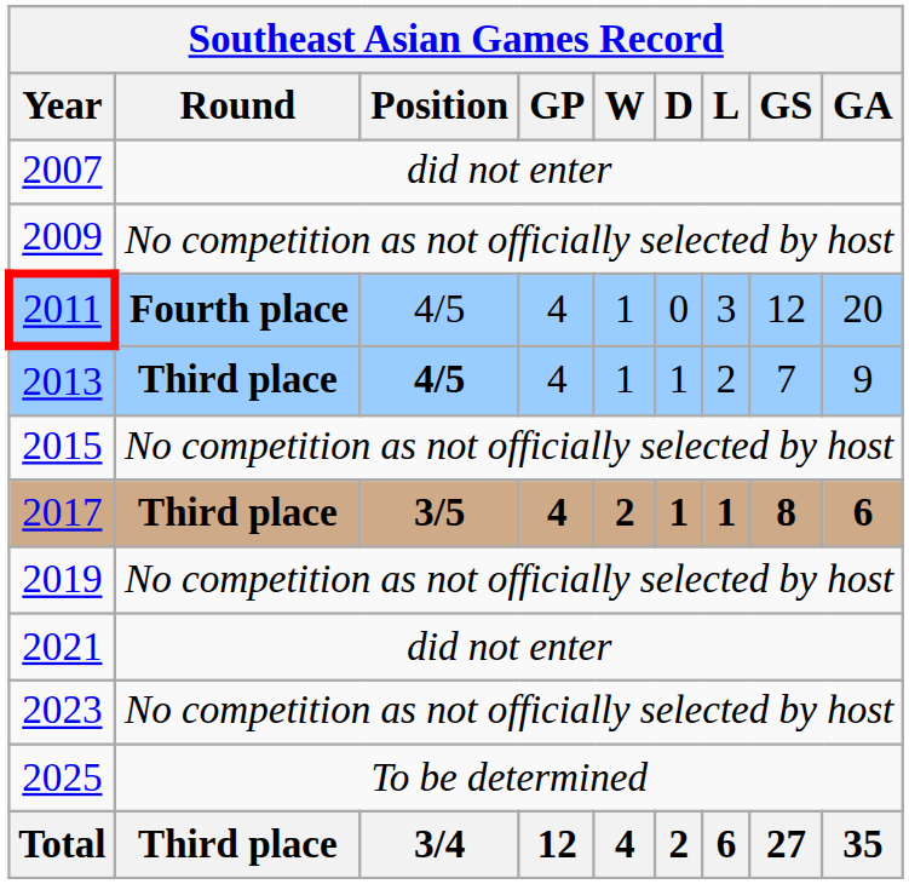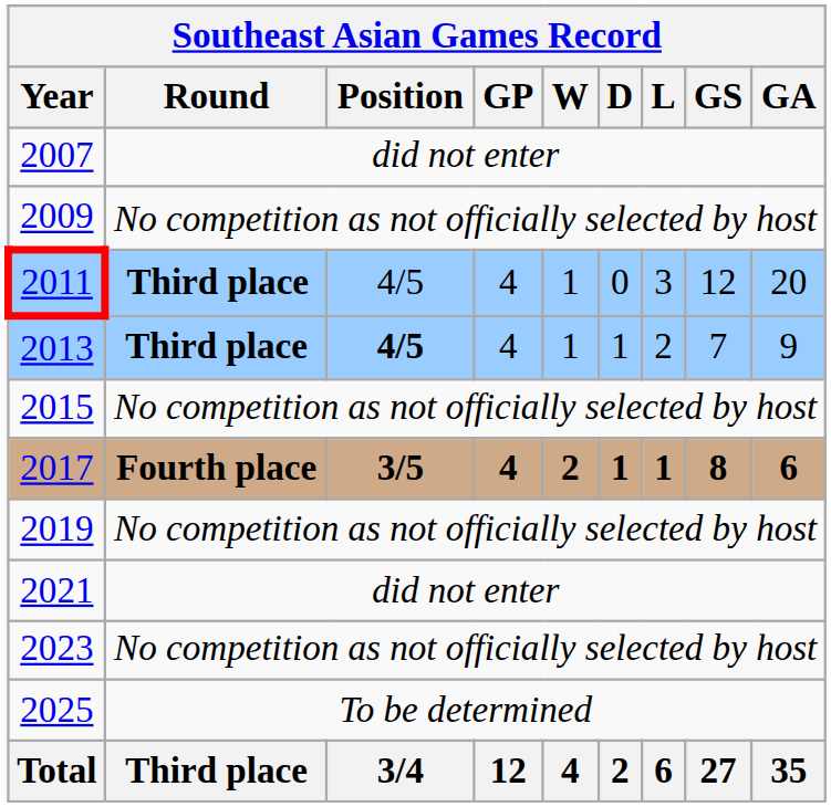2011 | Round: Fourth place -> Third place
2017 | Round: Third place -> Fourth place
